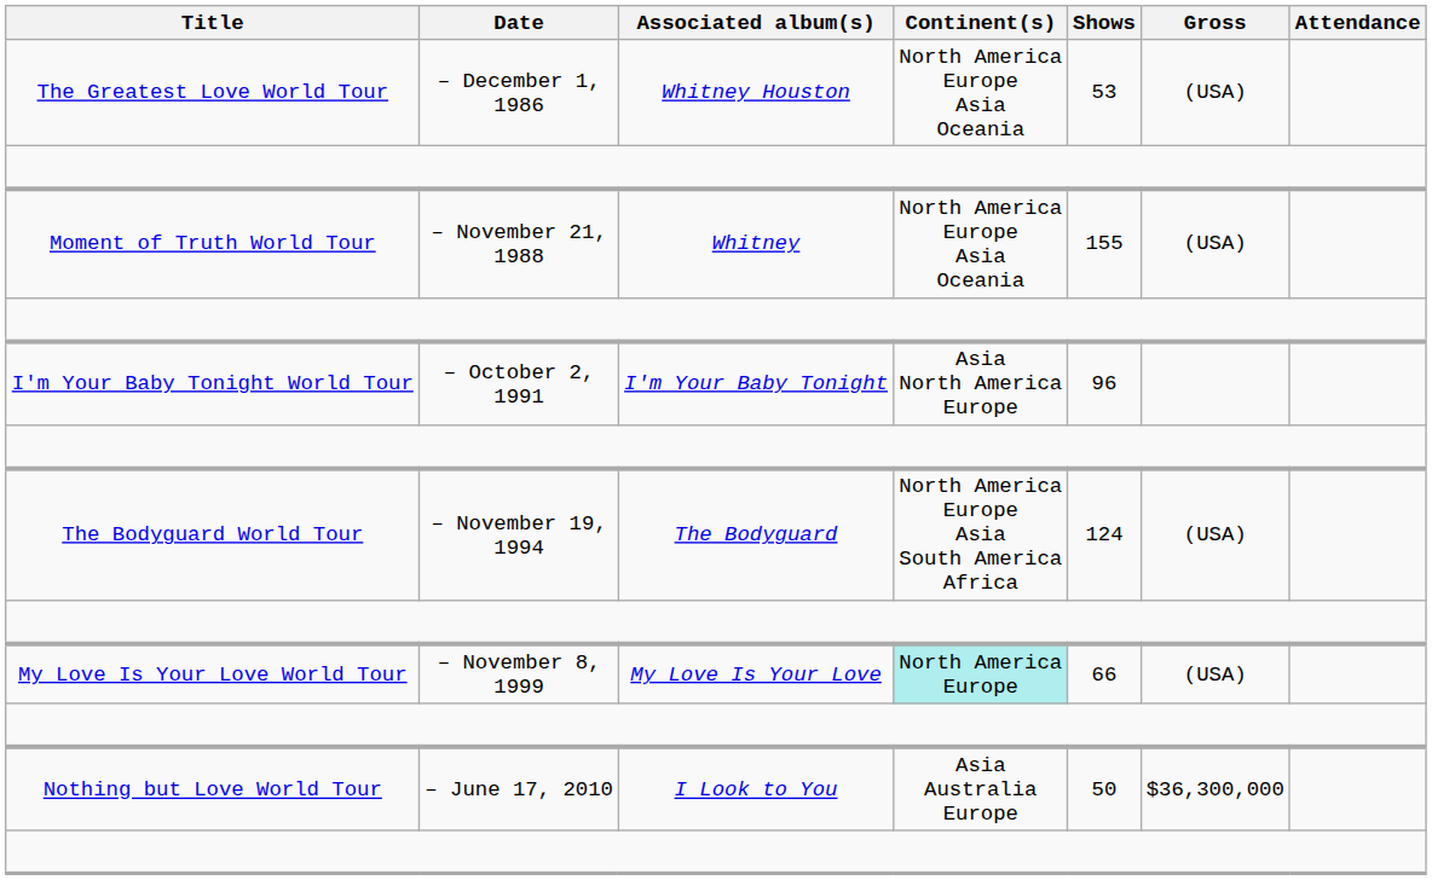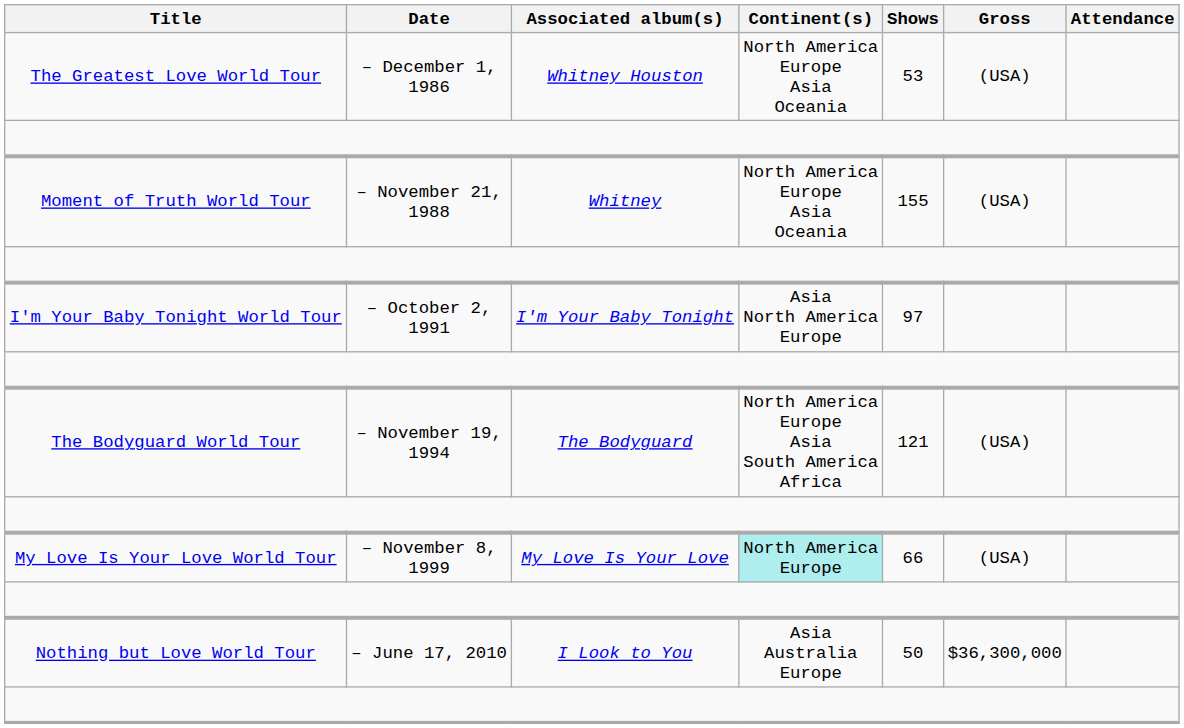I'm Your Baby Tonight World Tour | Shows: 96 -> 97
The Bodyguard World Tour | Shows: 124 -> 121
